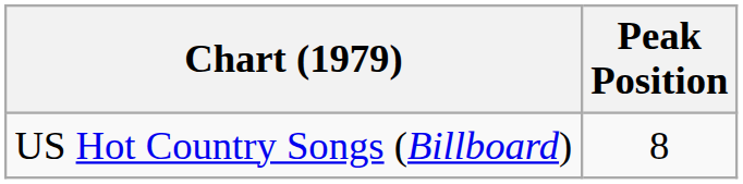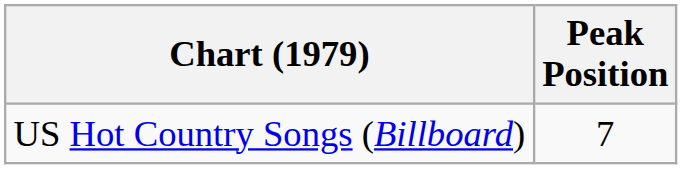US Hot Country Songs (Billboard) | Peak Position: 8 -> 7
